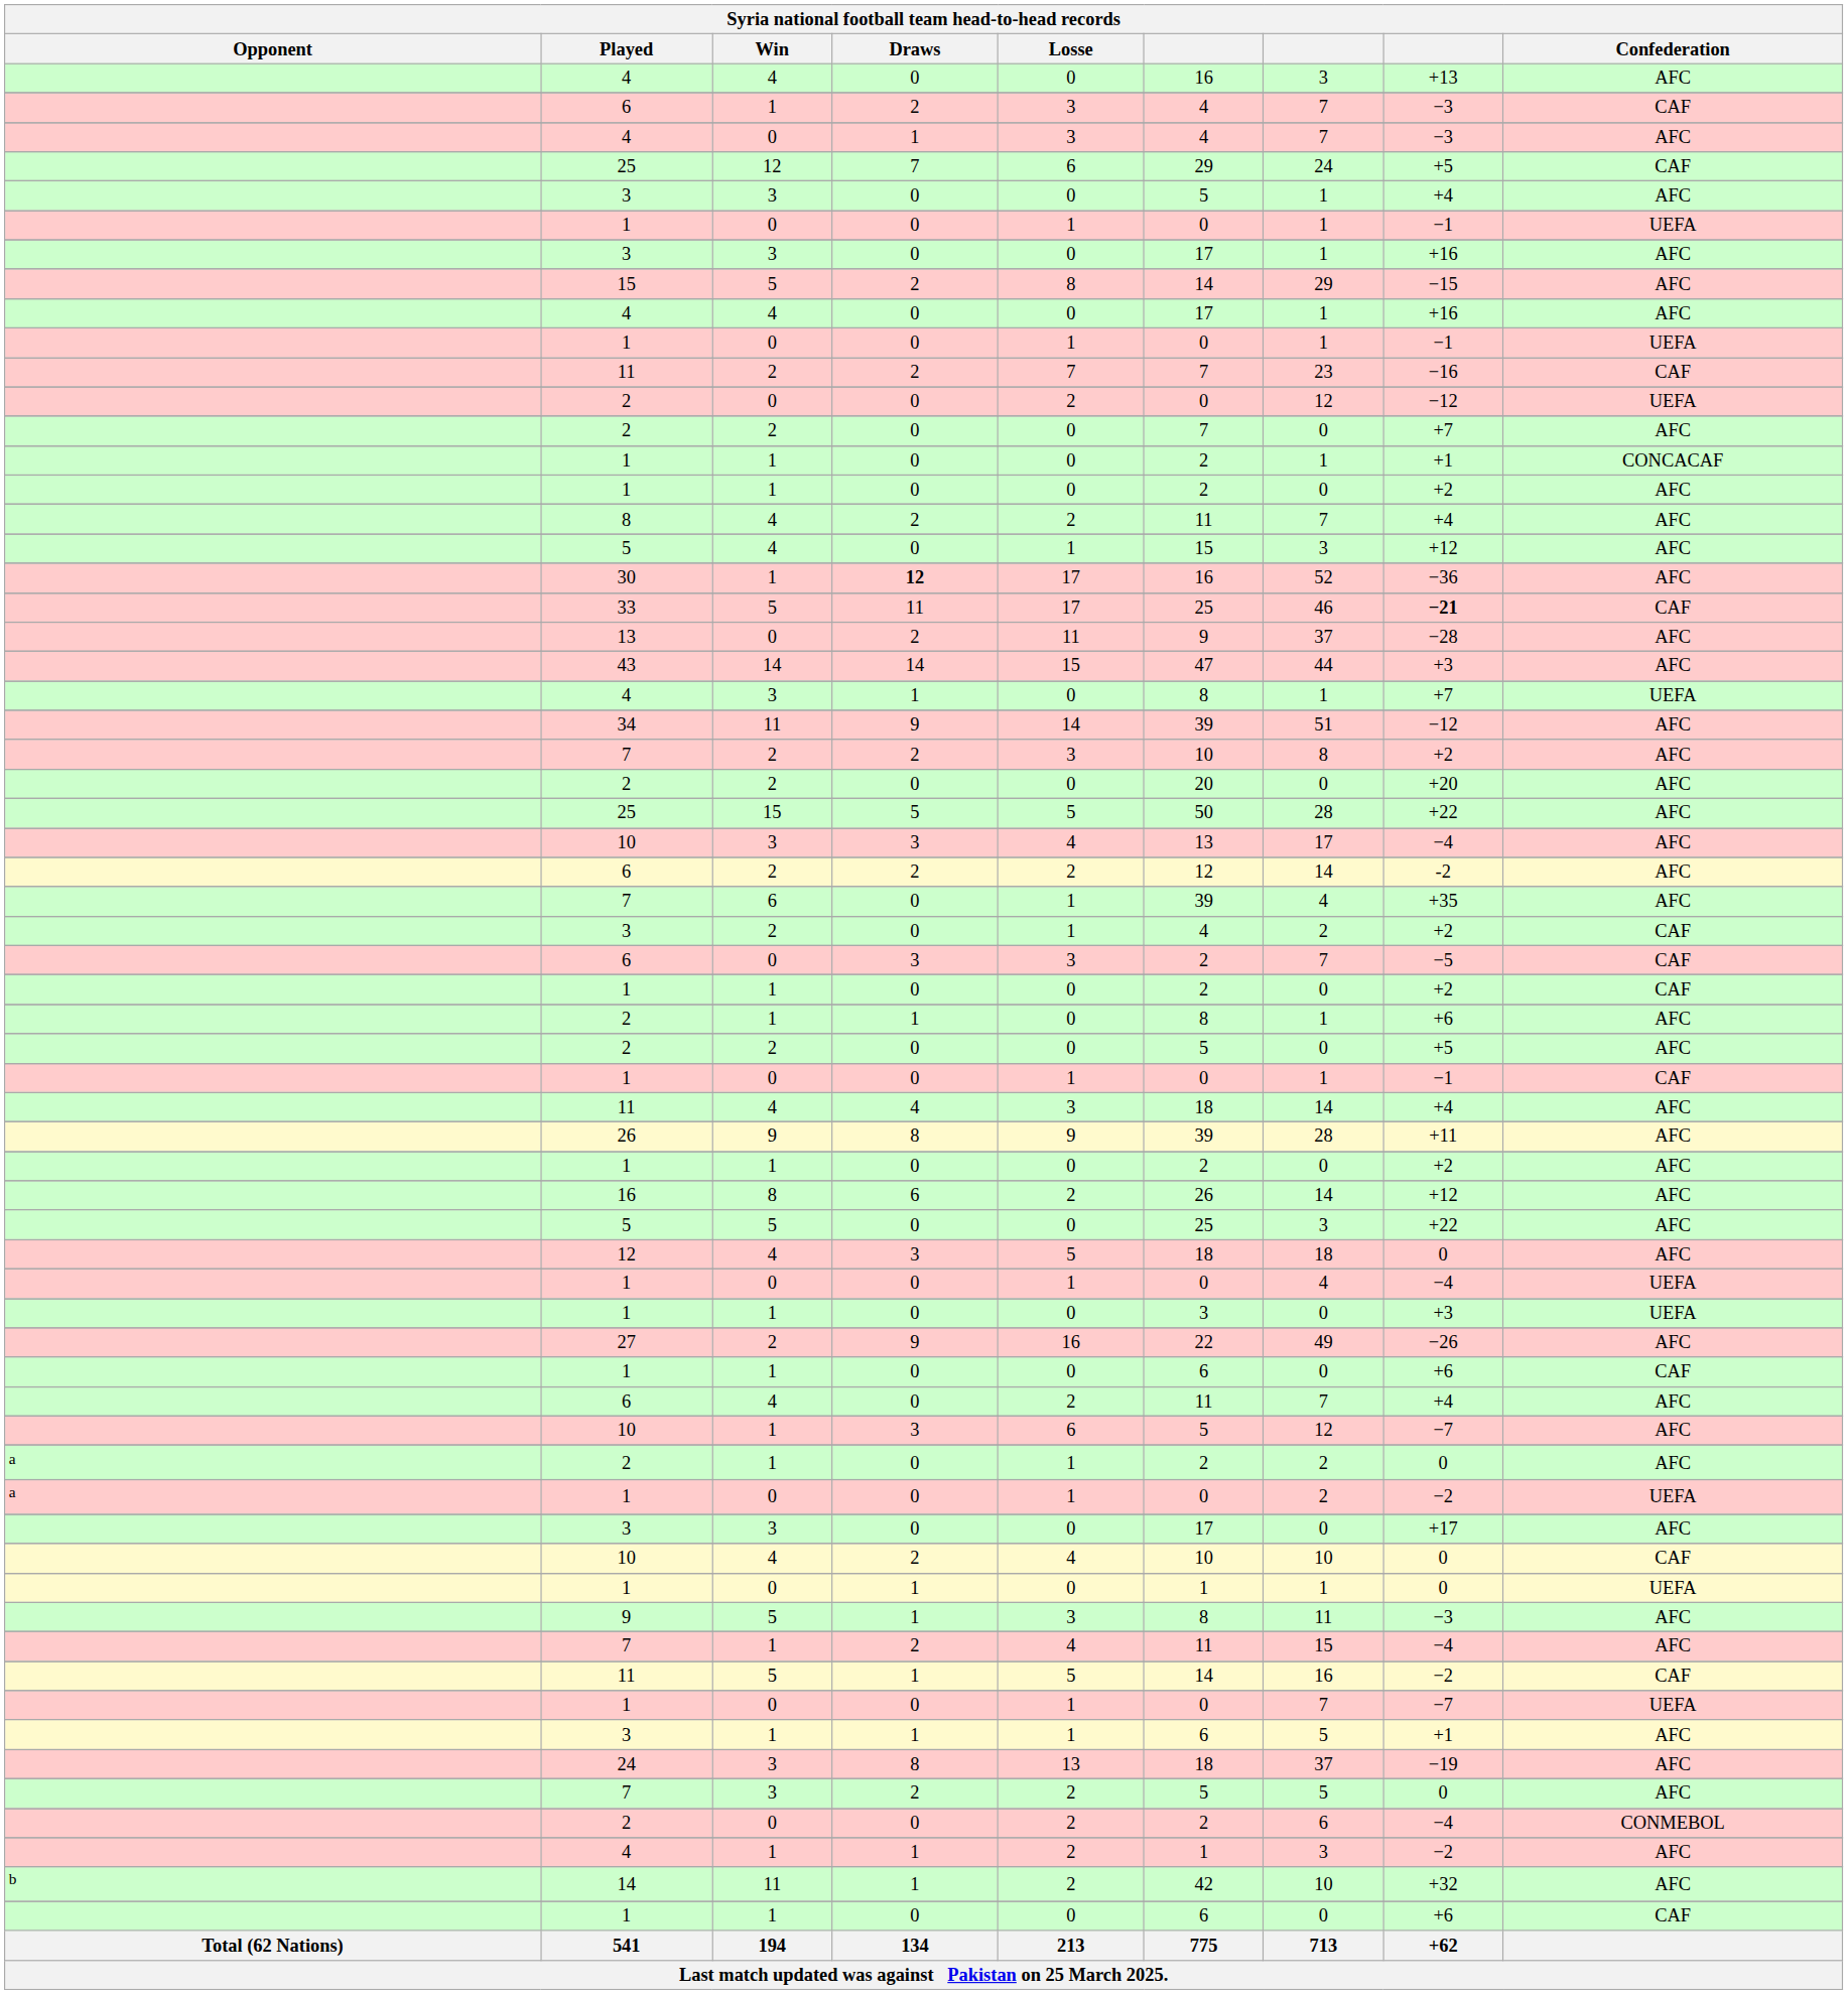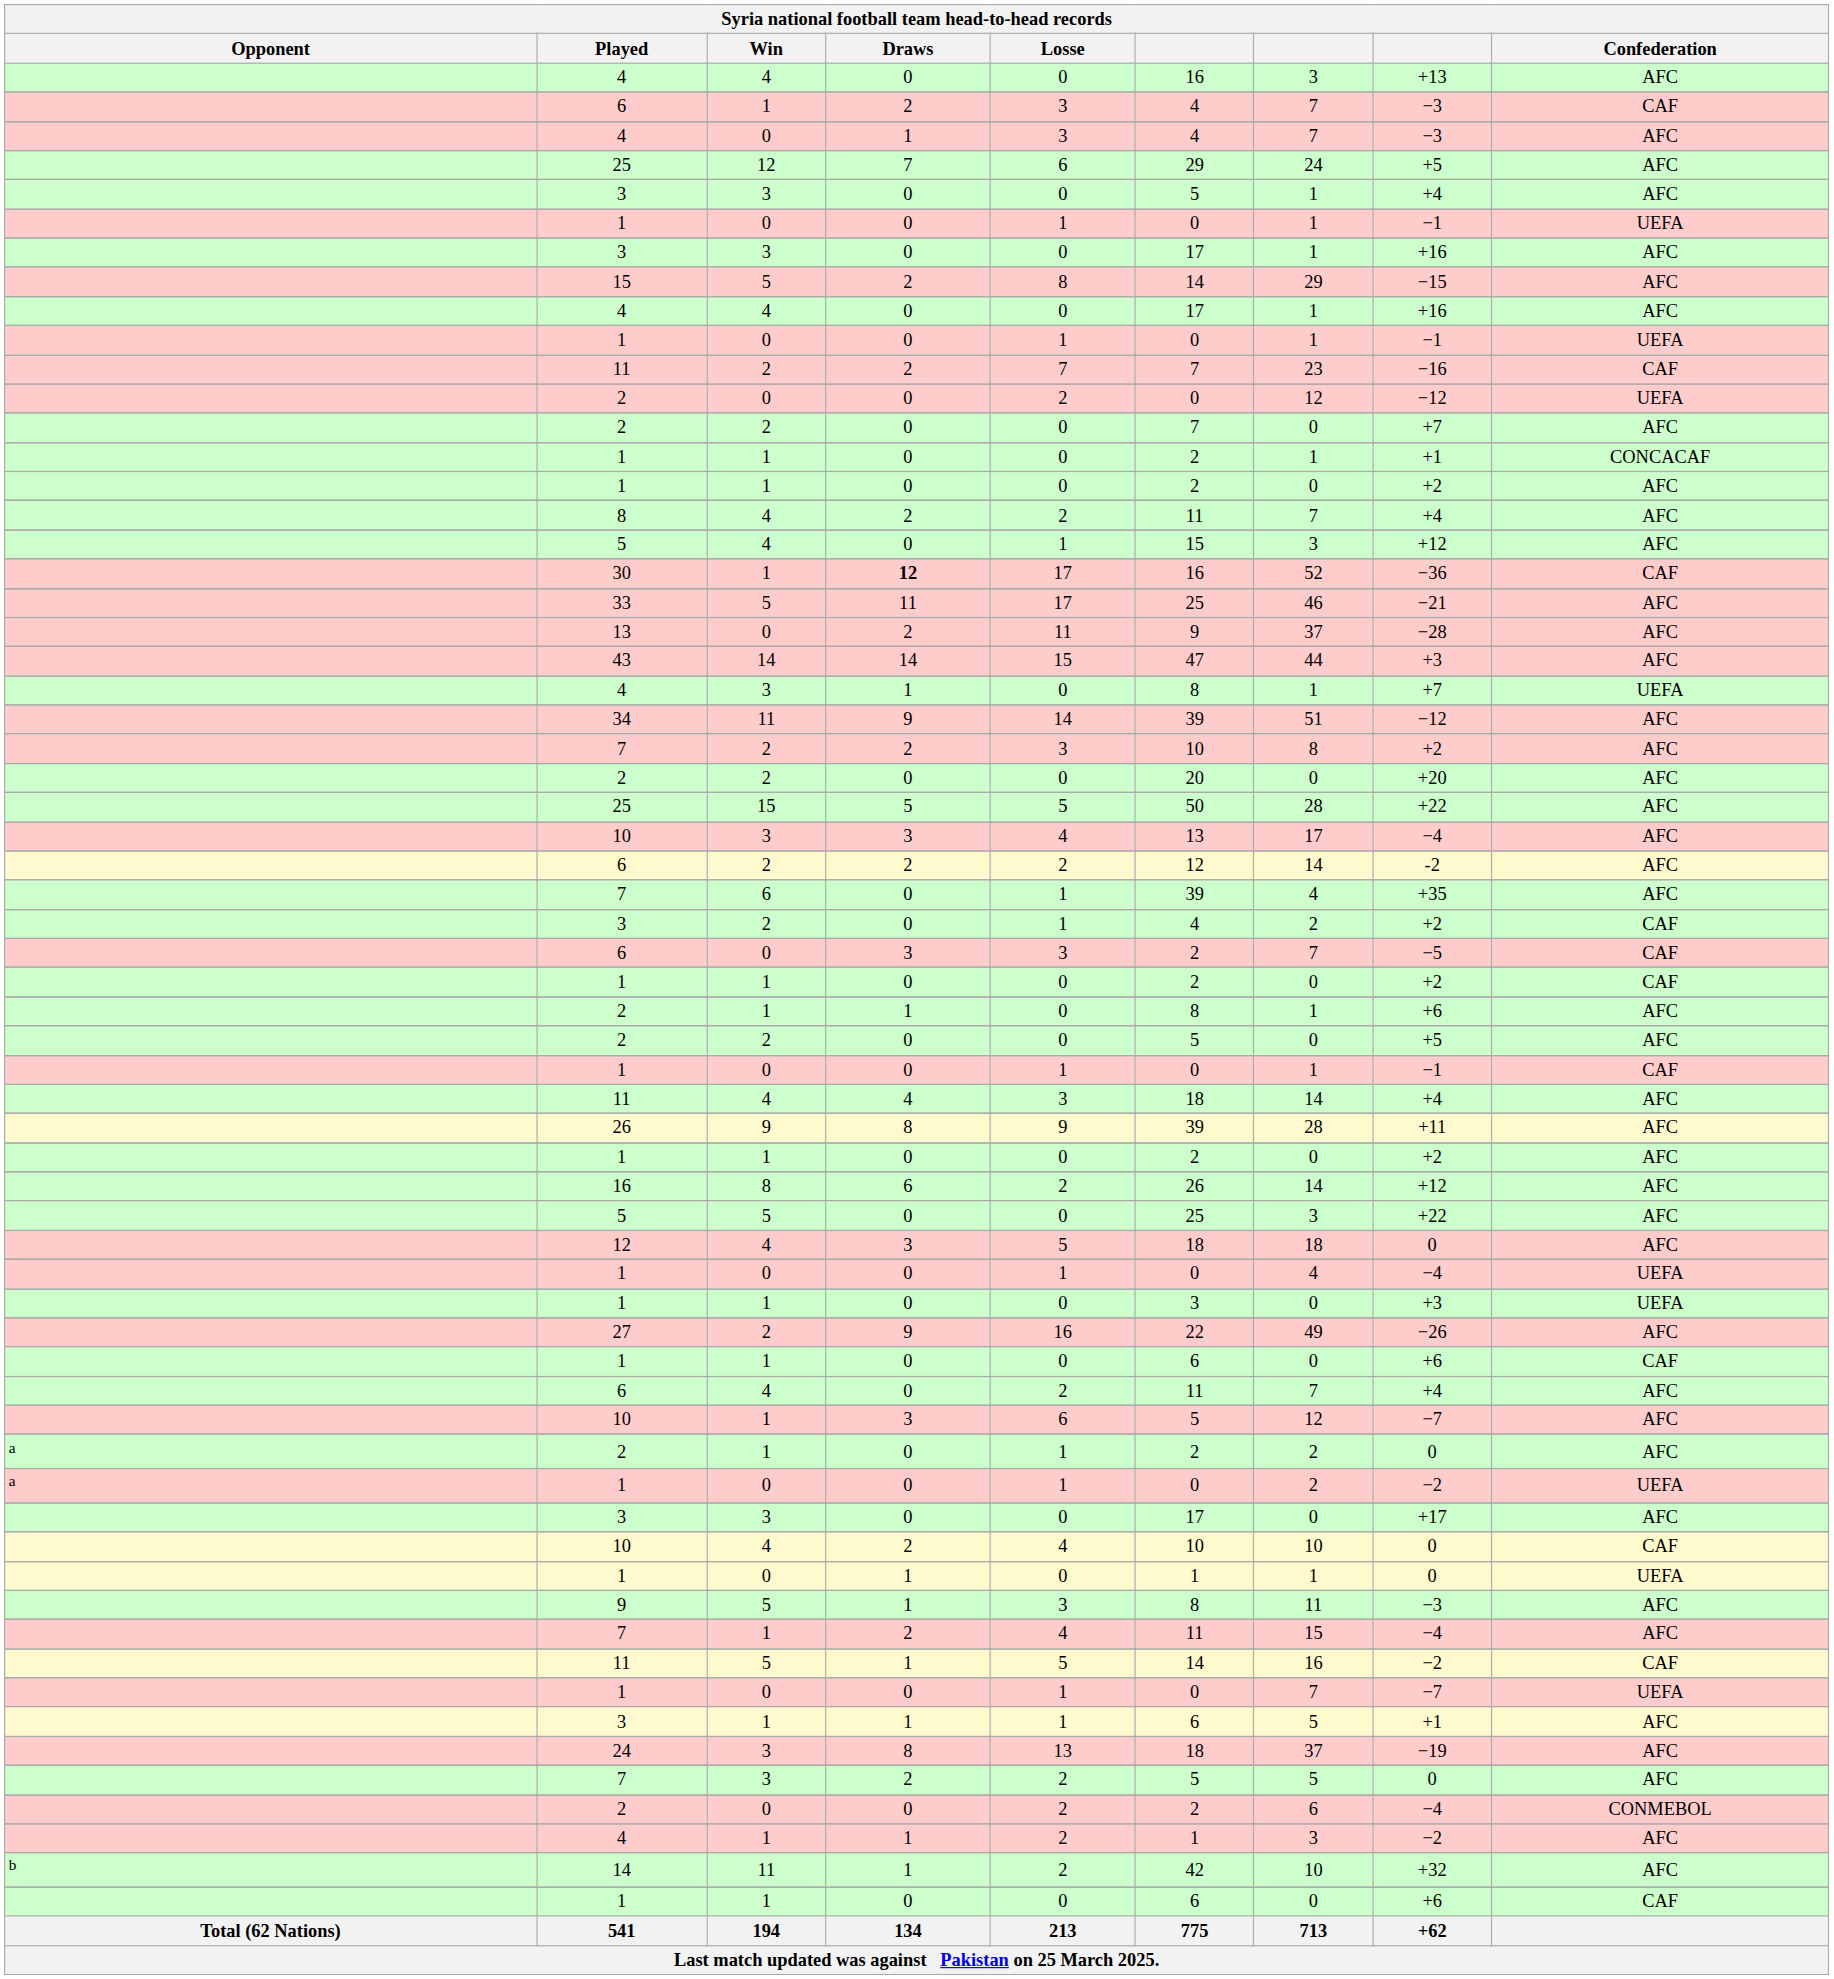25 / 12 | Confederation: CAF -> AFC
30 | Confederation: AFC -> CAF
33 | column 8: bold -> normal
33 | Confederation: CAF -> AFC
